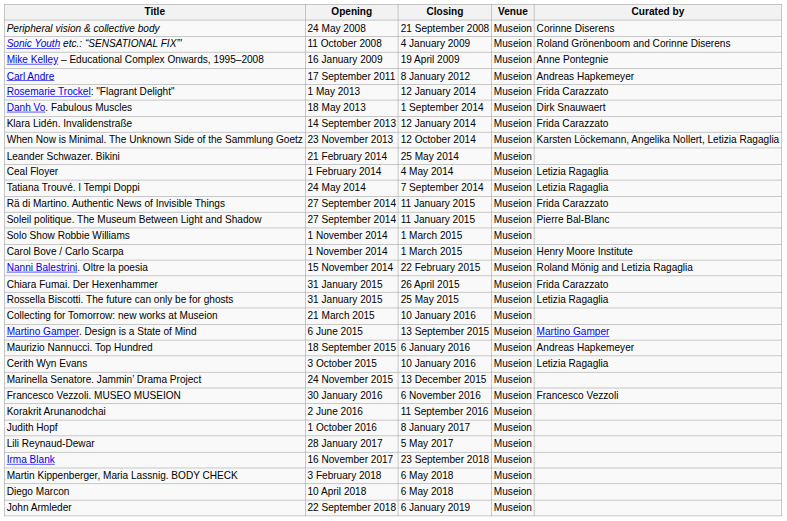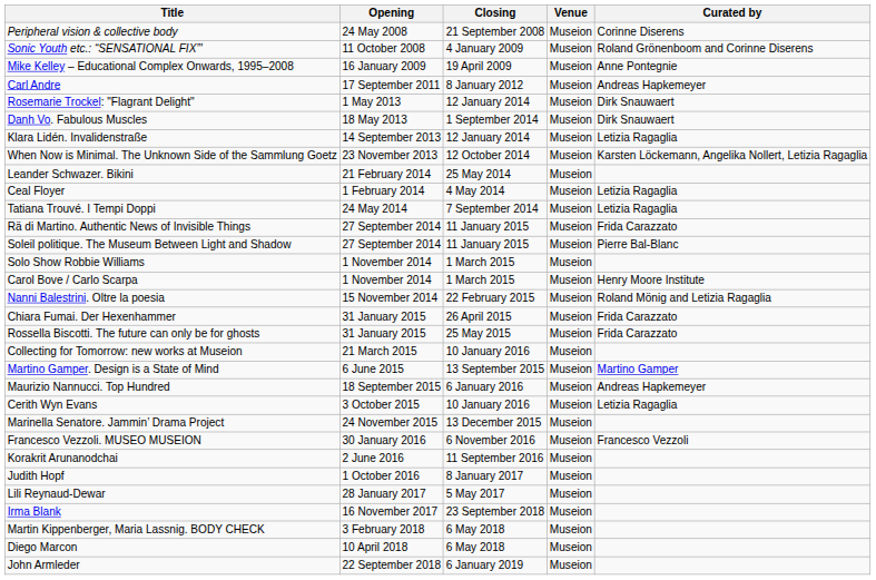Rosemarie Trockel: "Flagrant Delight" | Curated by: Frida Carazzato -> Dirk Snauwaert
Klara Lidén. Invalidenstraße | Curated by: Frida Carazzato -> Letizia Ragaglia
Rossella Biscotti. The future can only be for ghosts | Curated by: Letizia Ragaglia -> Frida Carazzato
